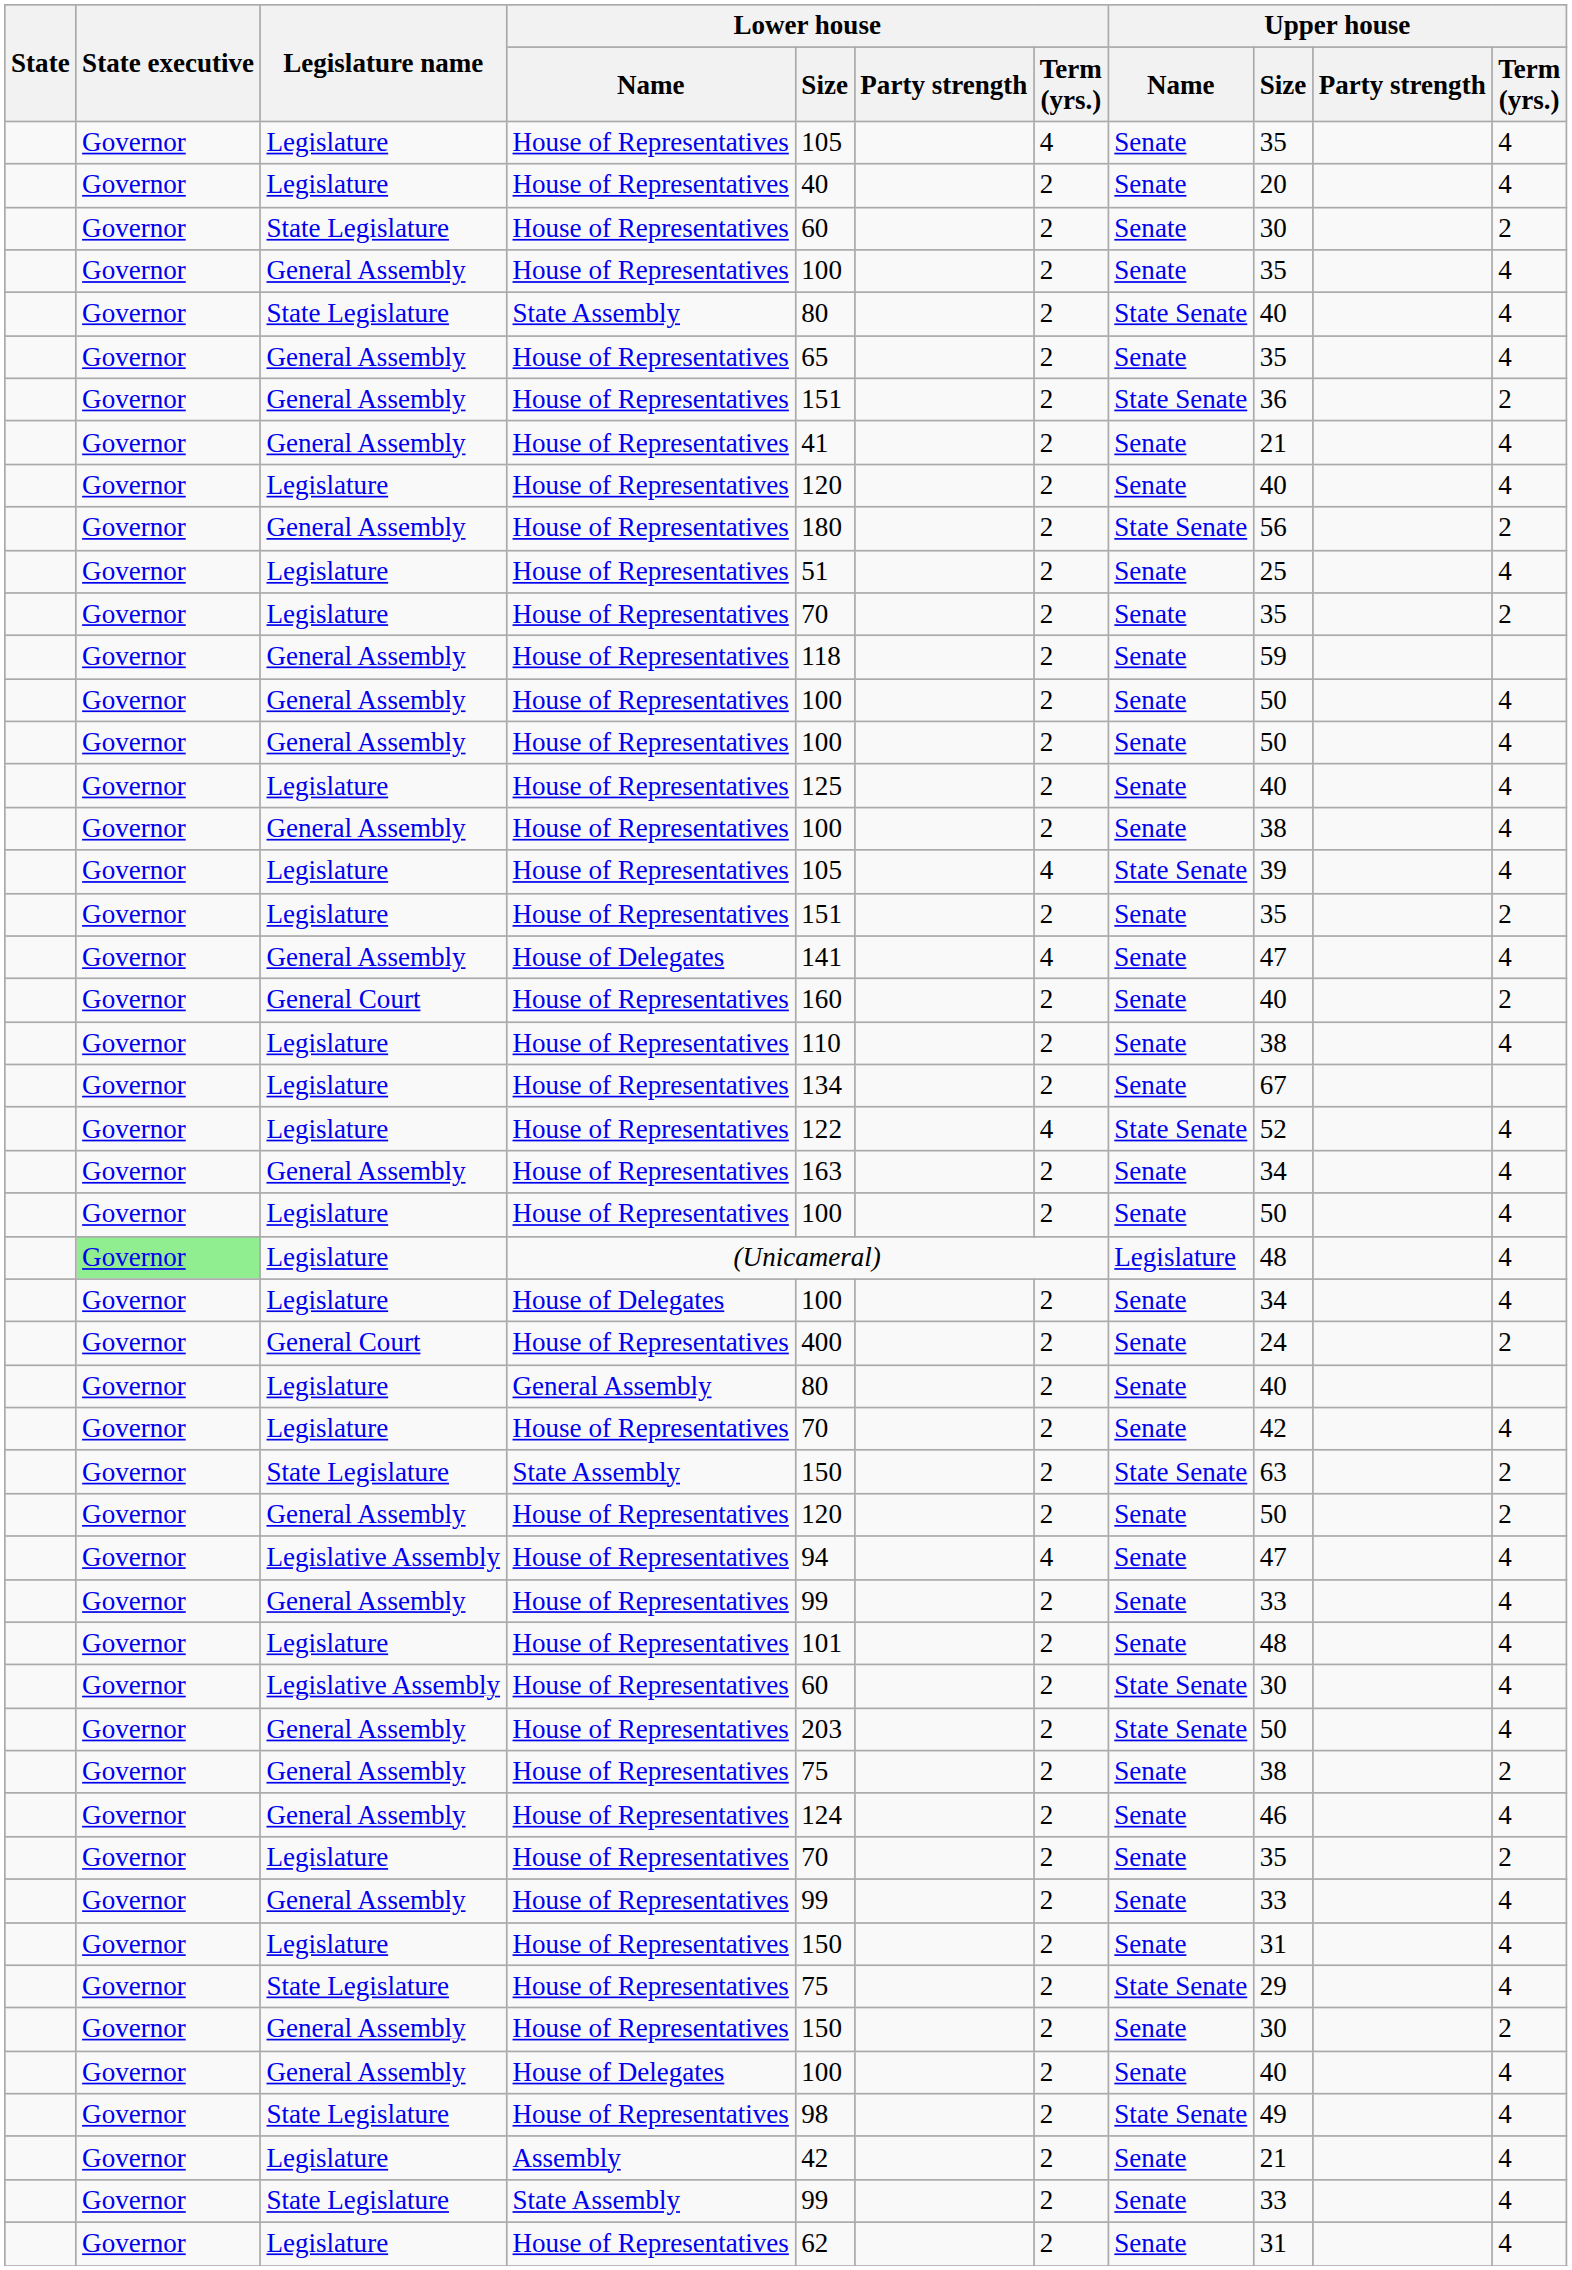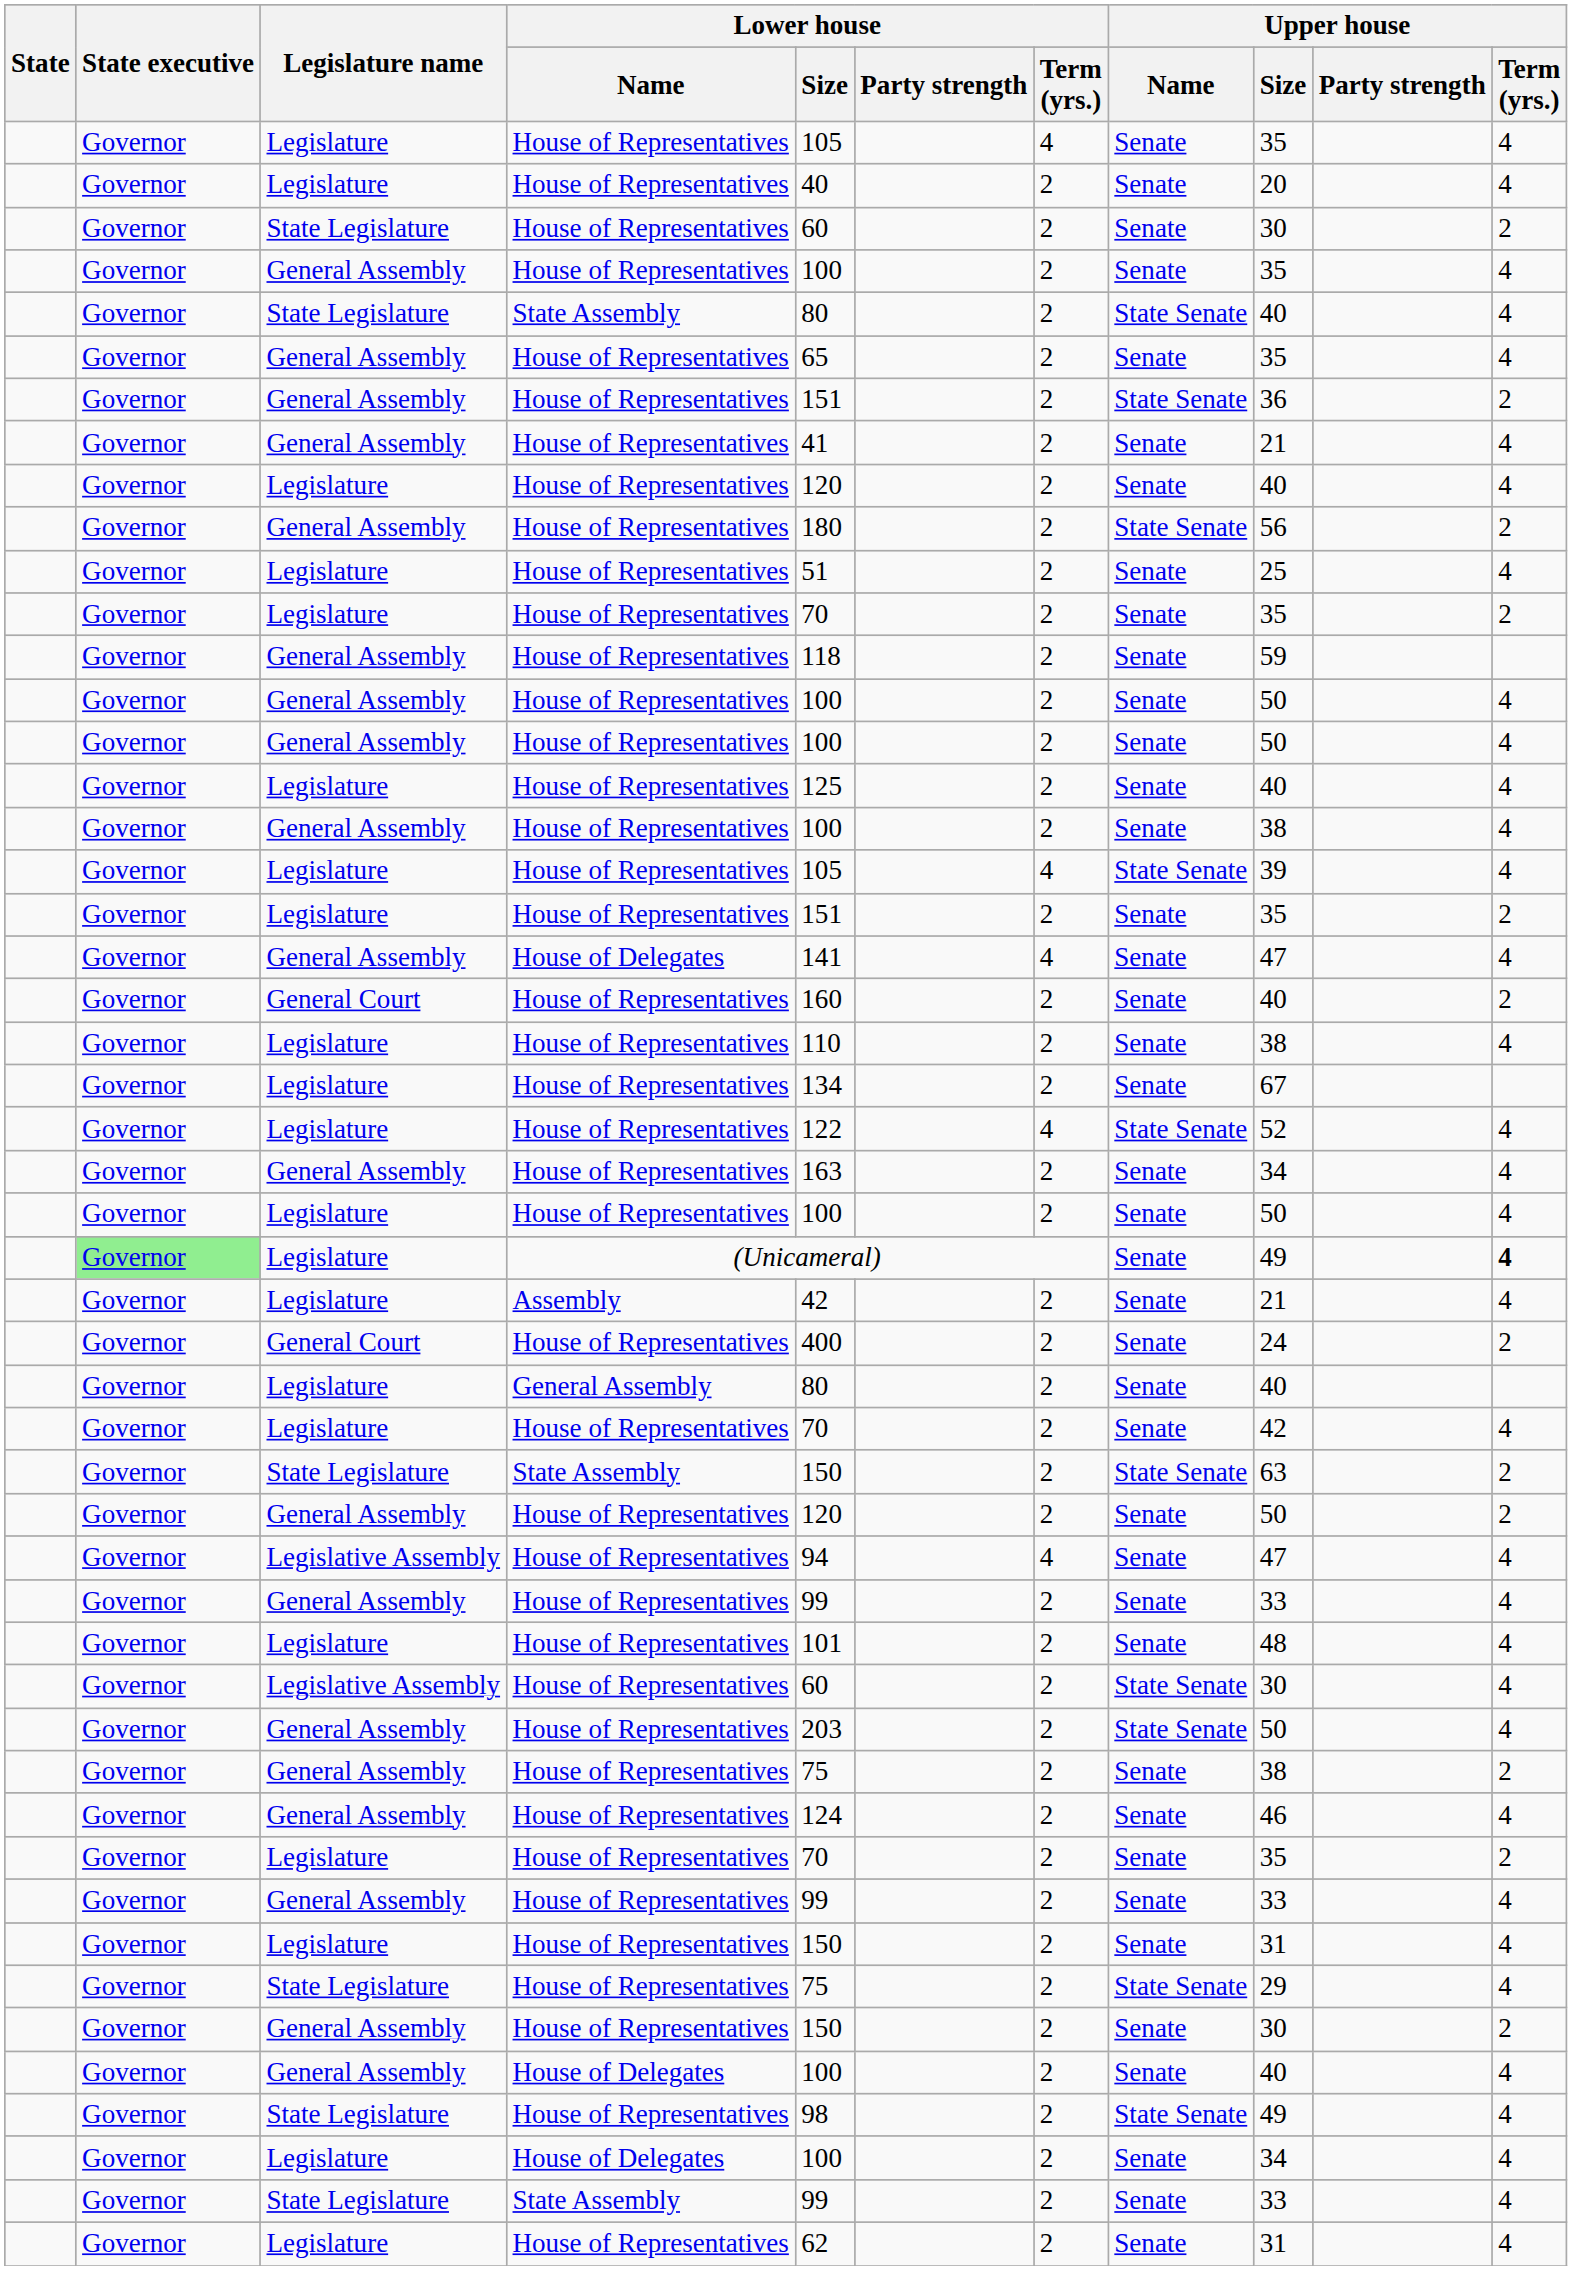(Unicameral) | Upper house / Name: Legislature -> Senate
(Unicameral) | Upper house / Size: 48 -> 49
(Unicameral) | Upper house / Term (yrs.): normal -> bold
rows swapped: Assembly <-> Legislature / House of Delegates
